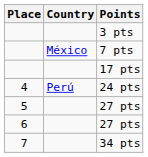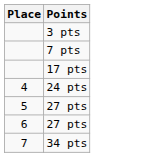- column: Country | México | Perú
